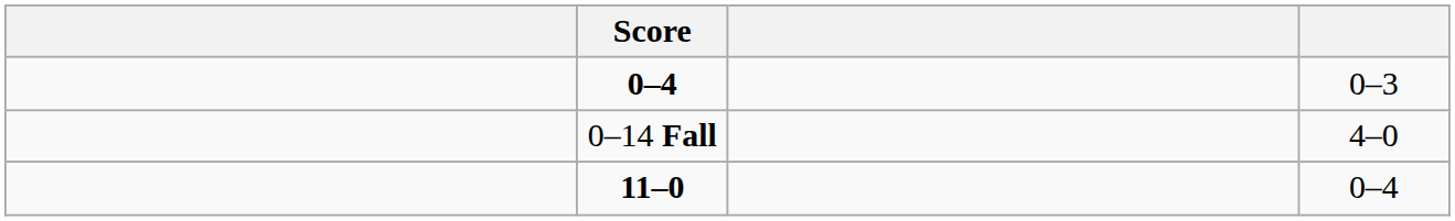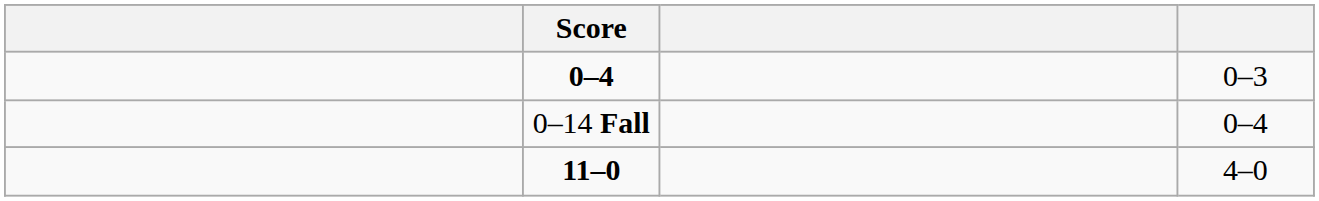0–14 Fall | column 4: 4–0 -> 0–4
11–0 | column 4: 0–4 -> 4–0
